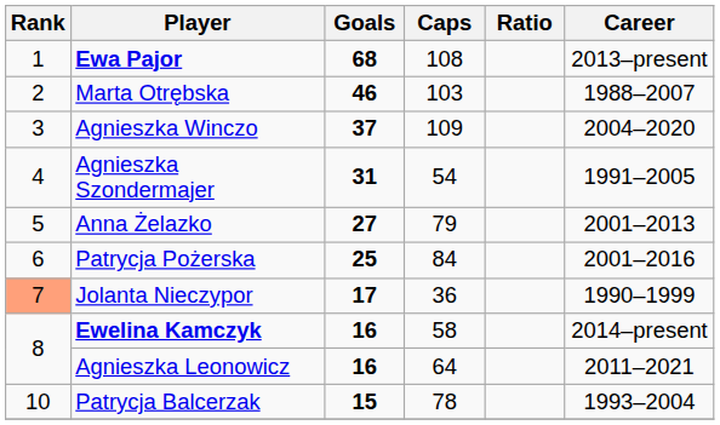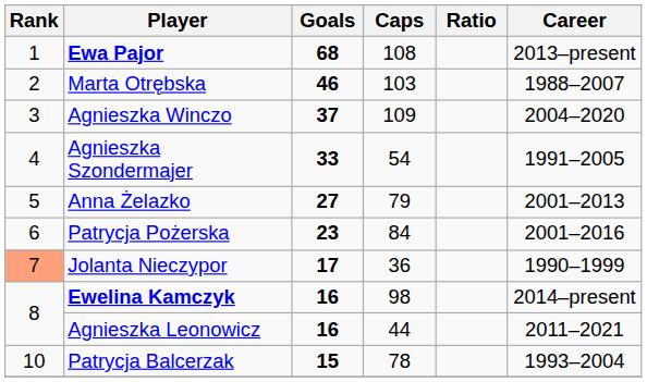Agnieszka Szondermajer | Goals: 31 -> 33
Patrycja Pożerska | Goals: 25 -> 23
Ewelina Kamczyk | Caps: 58 -> 98
Agnieszka Leonowicz | Caps: 64 -> 44
